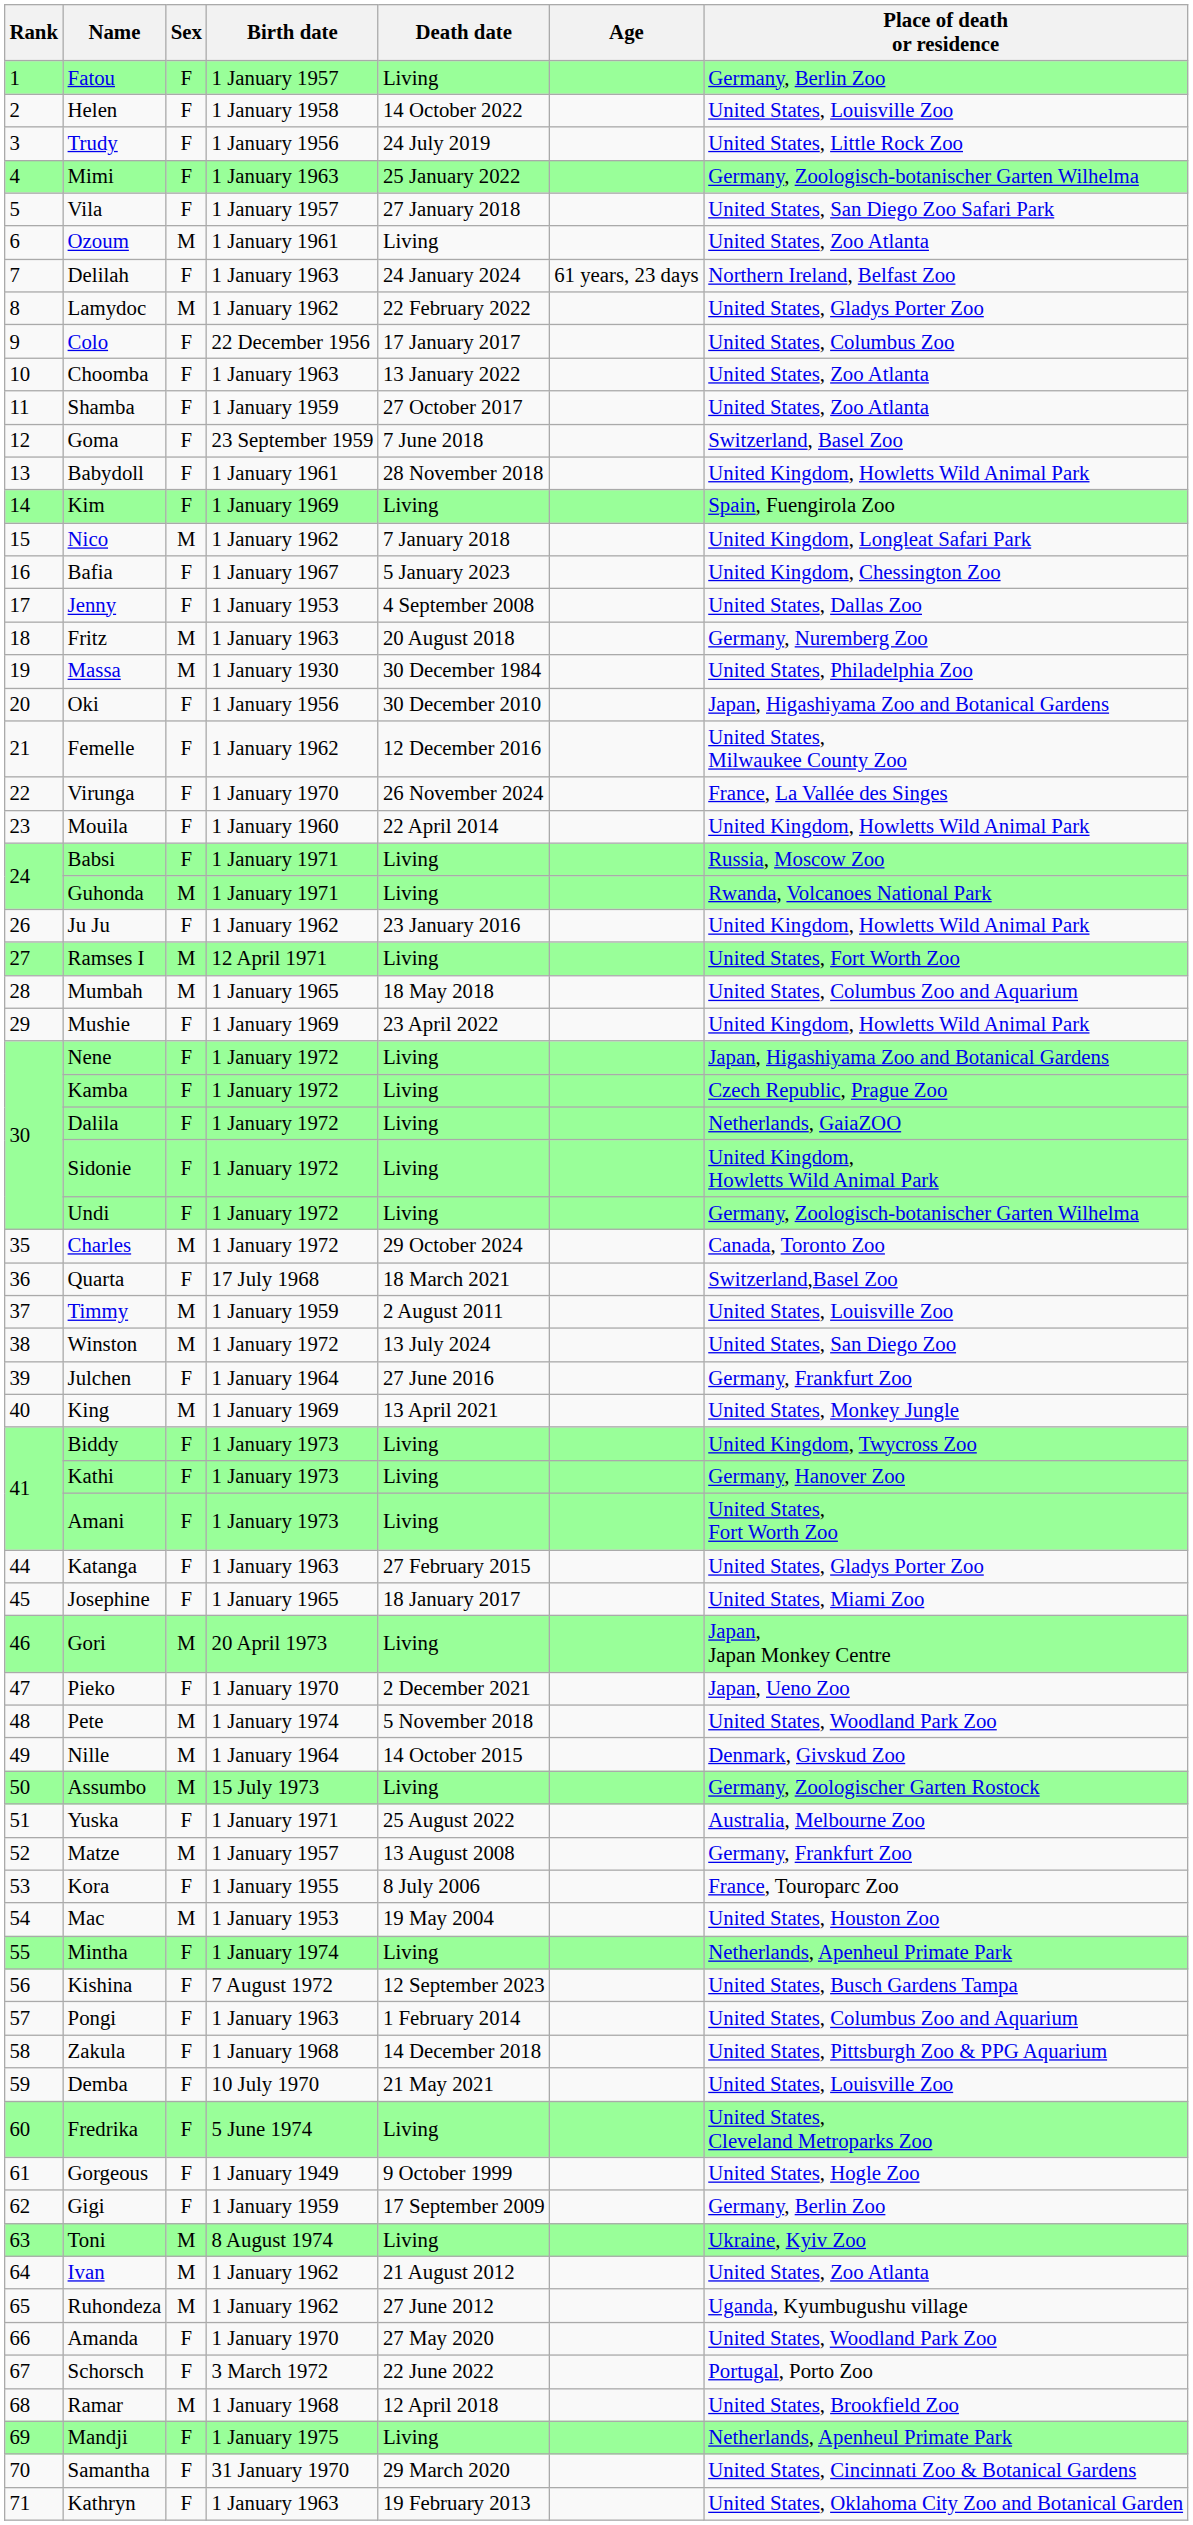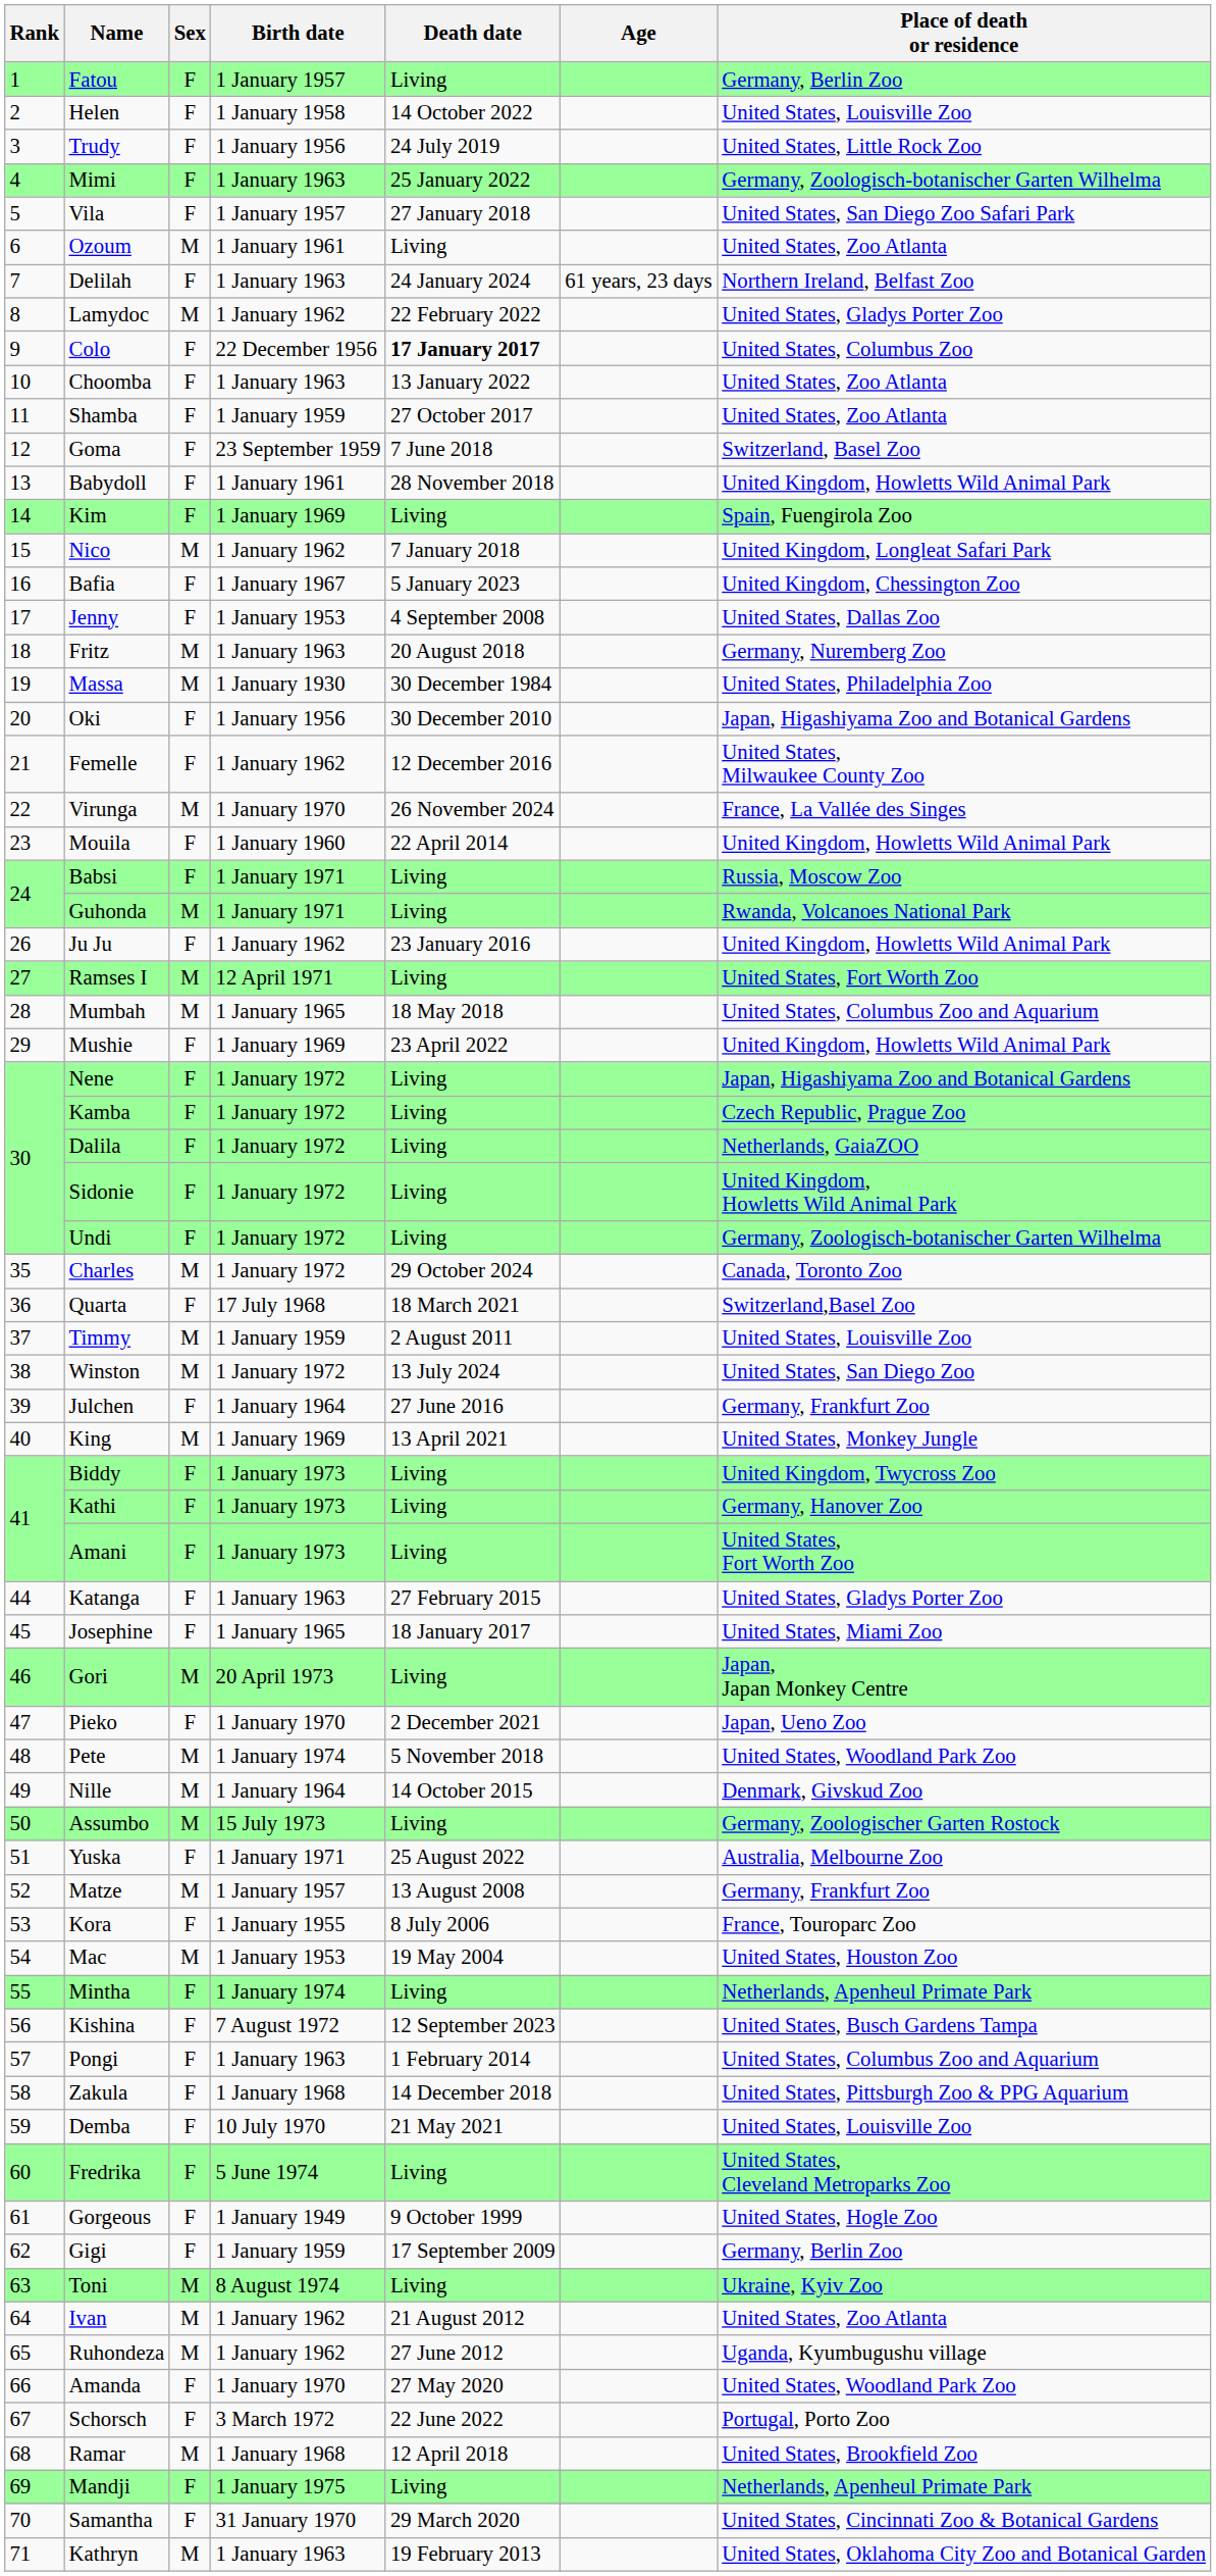Colo | Death date: normal -> bold
Virunga | Sex: F -> M
Kathryn | Sex: F -> M
